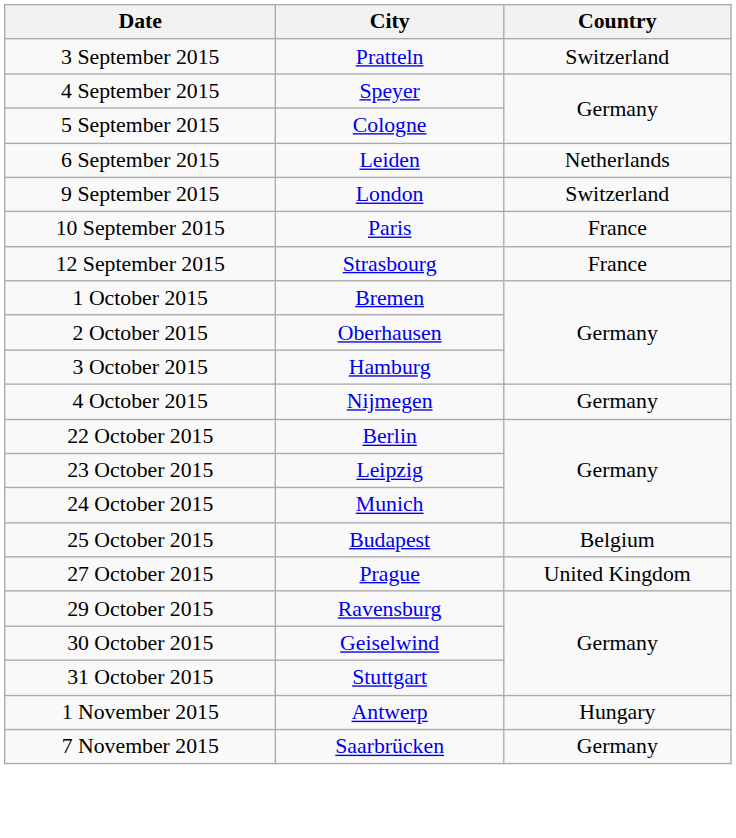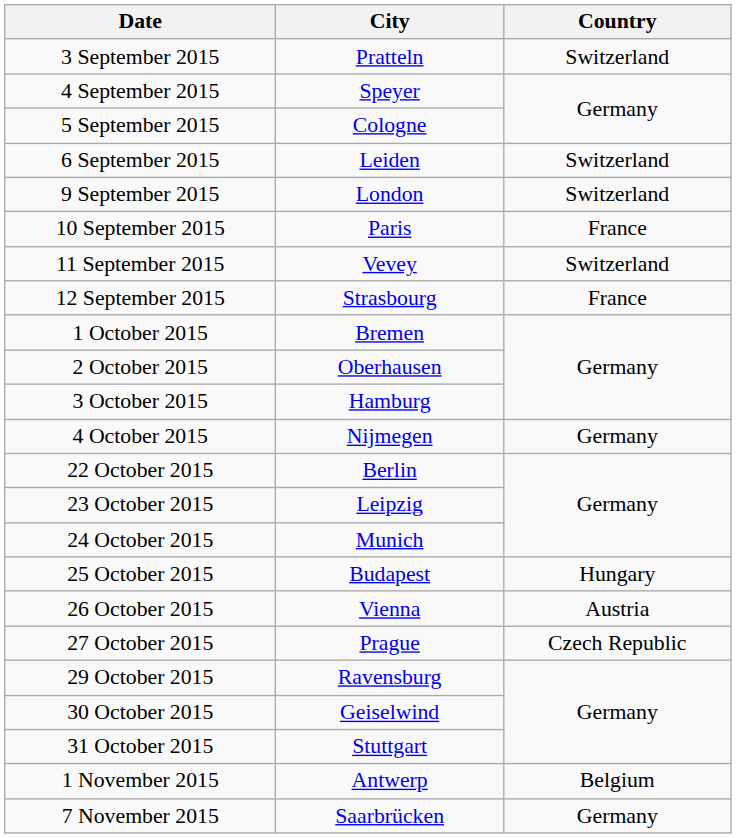6 September 2015 | Country: Netherlands -> Switzerland
+ row: 11 September 2015 | Vevey | Switzerland
25 October 2015 | Country: Belgium -> Hungary
+ row: 26 October 2015 | Vienna | Austria
27 October 2015 | Country: United Kingdom -> Czech Republic
1 November 2015 | Country: Hungary -> Belgium
